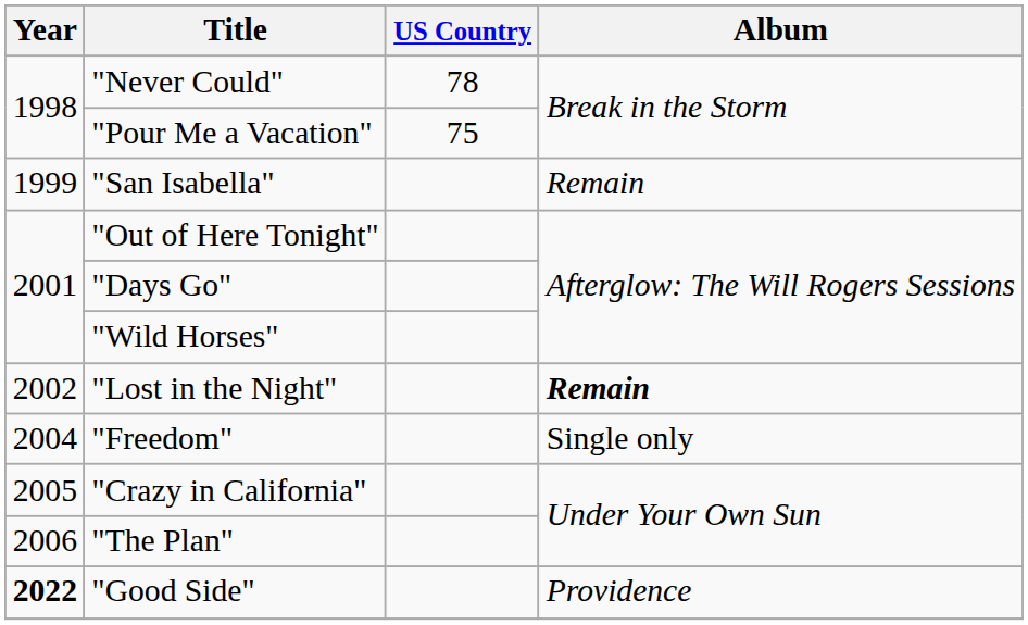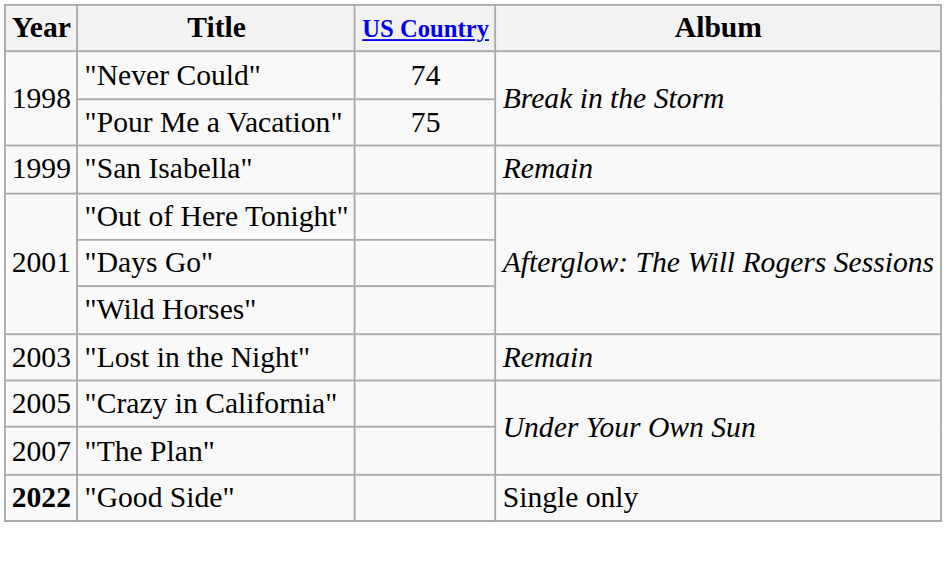"Never Could" | US Country: 78 -> 74
"Lost in the Night" | Year: 2002 -> 2003
"Lost in the Night" | Album: bold -> normal
- row: 2004 | "Freedom" | Single only
"The Plan" | Year: 2006 -> 2007
"Good Side" | Album: Providence -> Single only
